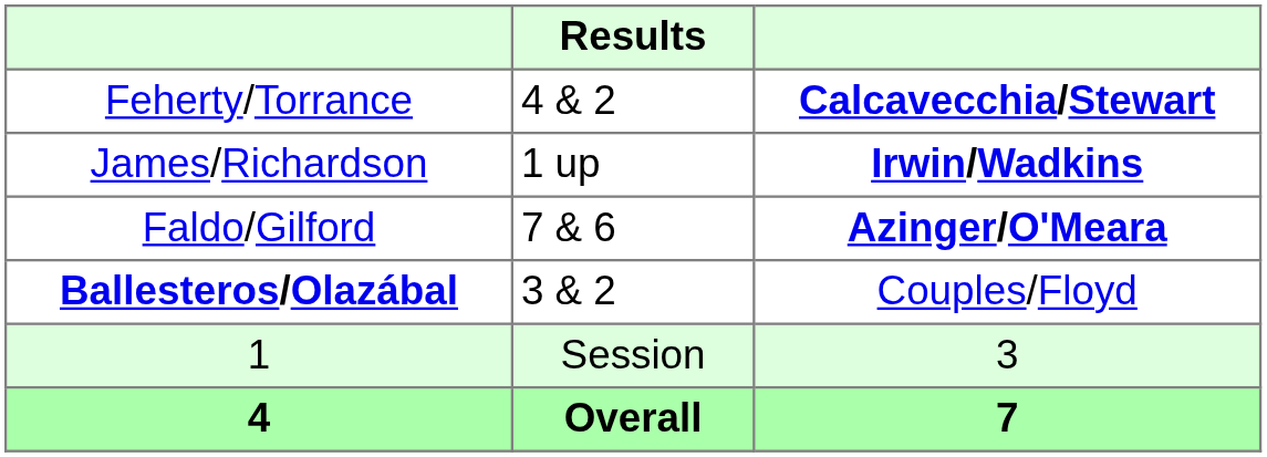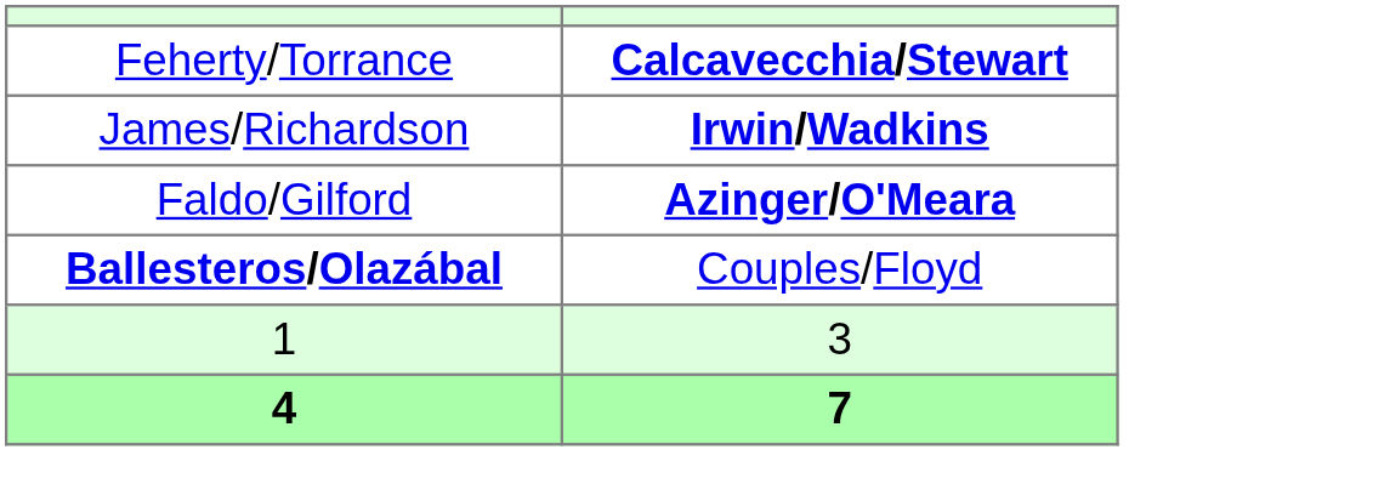- column: Results | 4 & 2 | 1 up | 7 & 6 | 3 & 2 | Session | Overall
